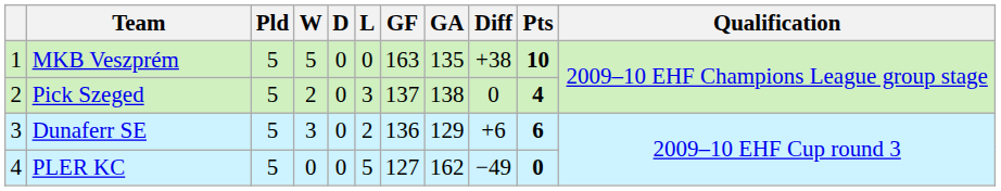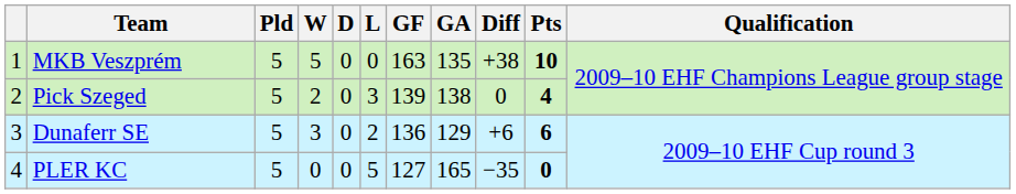Pick Szeged | GF: 137 -> 139
PLER KC | GA: 162 -> 165
PLER KC | Diff: −49 -> −35
